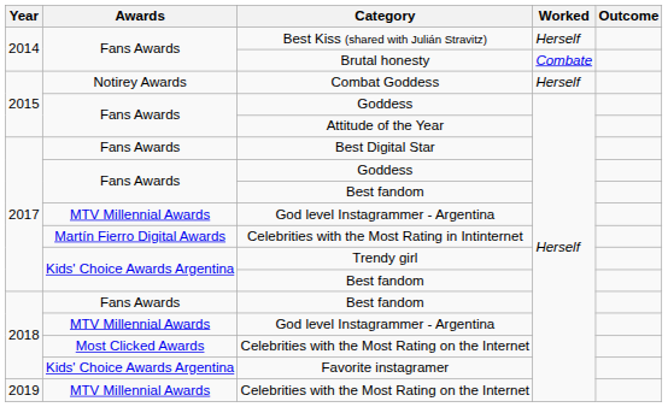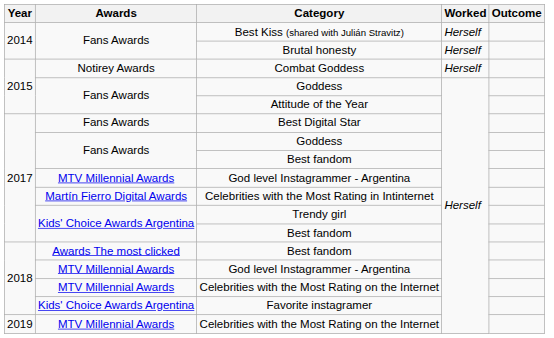Brutal honesty | Worked: Combate -> Herself
2018 / Best fandom | Awards: Fans Awards -> Awards The most clicked
2018 / Celebrities with the Most Rating on the Internet | Awards: Most Clicked Awards -> MTV Millennial Awards
